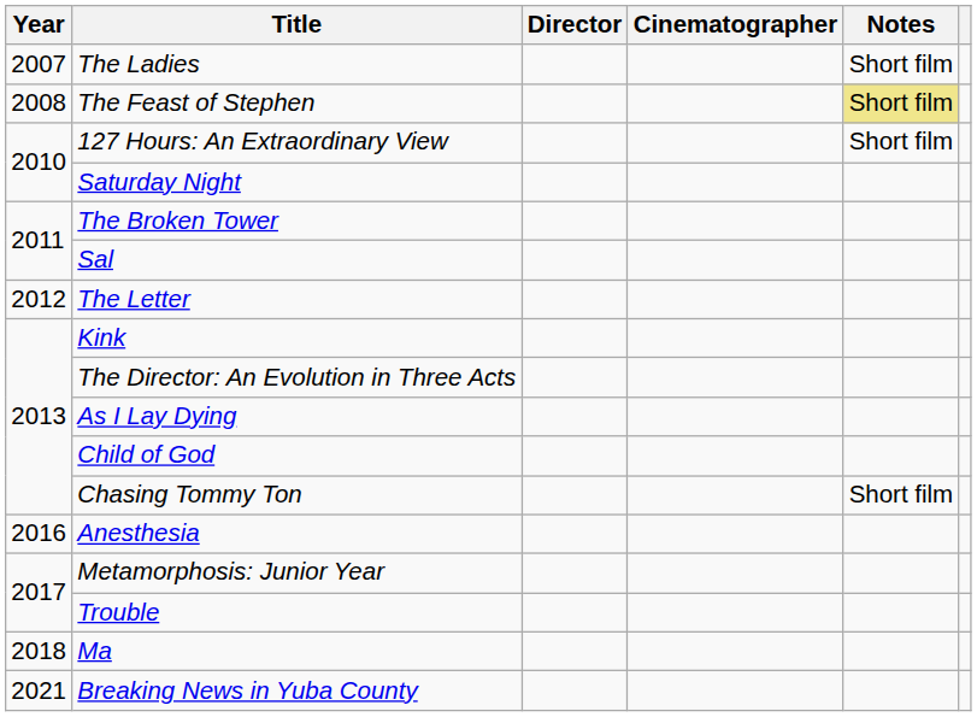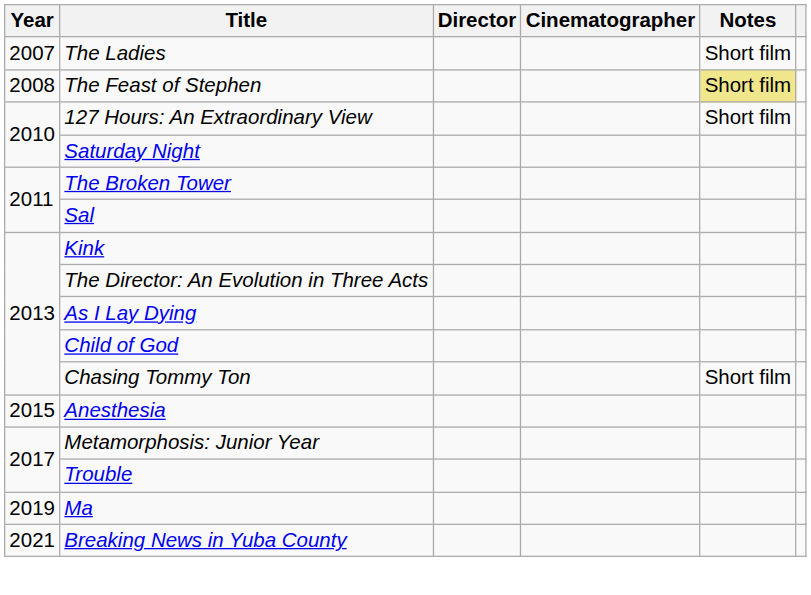- row: 2012 | The Letter
Anesthesia | Year: 2016 -> 2015
Ma | Year: 2018 -> 2019
